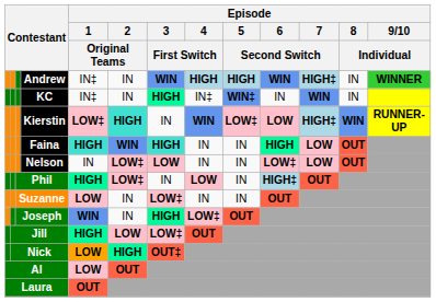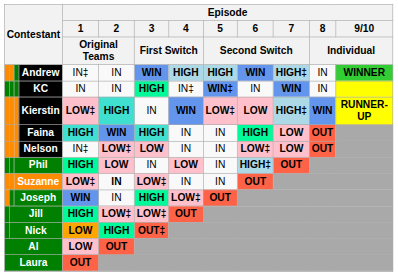KC | Episode / 1 / Original Teams: IN‡ -> IN
Nelson | Episode / 1 / Original Teams: IN -> IN‡
Phil | Episode / 2 / Original Teams: LOW‡ -> LOW
Suzanne | Episode / 1 / Original Teams: LOW -> LOW‡
Suzanne | Episode / 2 / Original Teams: normal -> bold
Jill | Episode / 2 / Original Teams: LOW -> LOW‡
